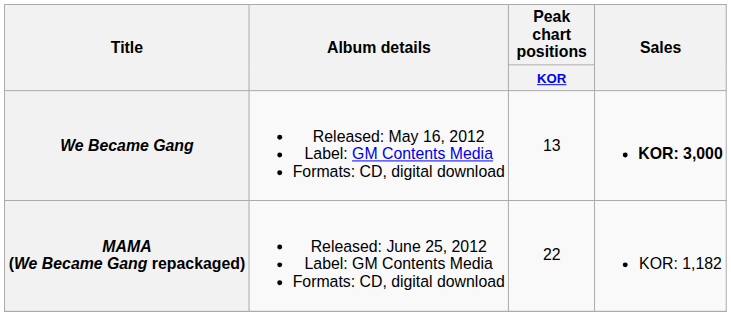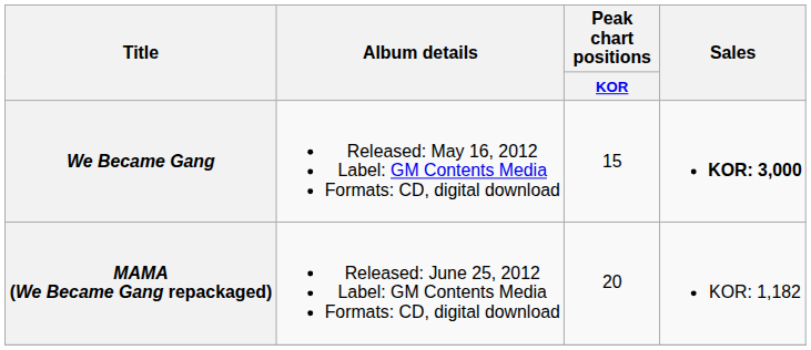We Became Gang | Peak chart positions / KOR: 13 -> 15
MAMA (We Became Gang repackaged) | Peak chart positions / KOR: 22 -> 20
